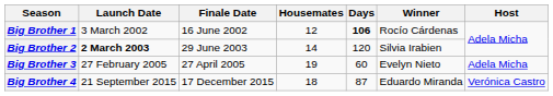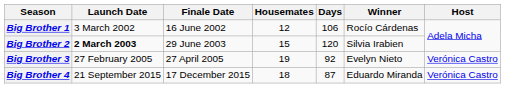Big Brother 1 | Days: bold -> normal
Big Brother 2 | Housemates: 14 -> 15
Big Brother 3 | Days: 60 -> 92
Big Brother 3 | Host: Adela Micha -> Verónica Castro
